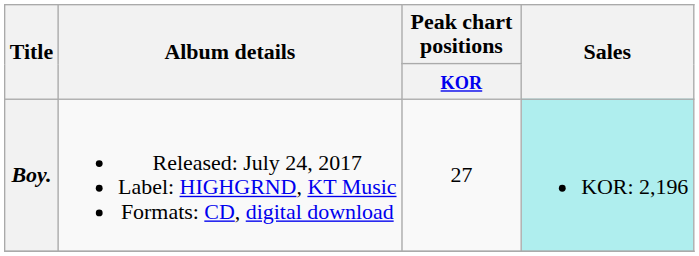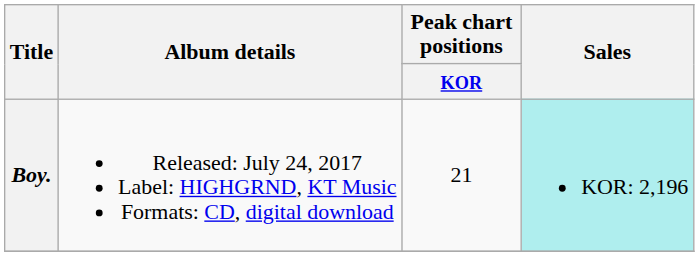Boy. | Peak chart positions / KOR: 27 -> 21
